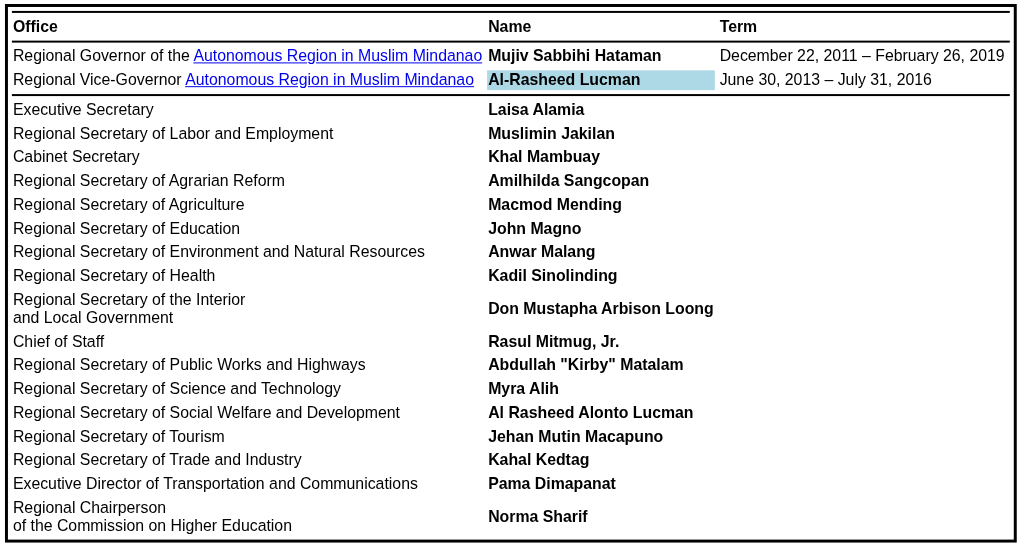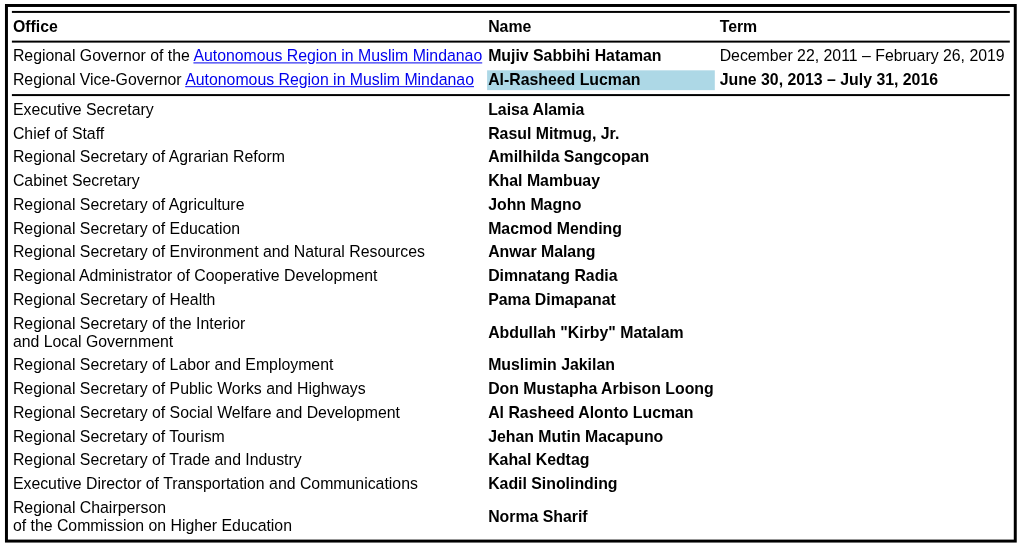Regional Vice-Governor Autonomous Region in Muslim Mindanao | Term: normal -> bold
rows swapped: Chief of Staff <-> Regional Secretary of Labor and Employment
rows swapped: Cabinet Secretary <-> Regional Secretary of Agrarian Reform
Regional Secretary of Agriculture | Name: Macmod Mending -> John Magno
Regional Secretary of Education | Name: John Magno -> Macmod Mending
+ row: Regional Administrator of Cooperative Development | Dimnatang Radia
Regional Secretary of Health | Name: Kadil Sinolinding -> Pama Dimapanat
Regional Secretary of the Interior and Local Government | Name: Don Mustapha Arbison Loong -> Abdullah "Kirby" Matalam
Regional Secretary of Public Works and Highways | Name: Abdullah "Kirby" Matalam -> Don Mustapha Arbison Loong
- row: Regional Secretary of Science and Technology | Myra Alih
Executive Director of Transportation and Communications | Name: Pama Dimapanat -> Kadil Sinolinding
